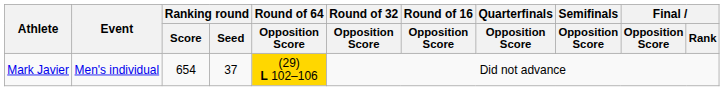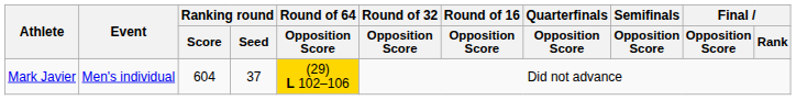Mark Javier | Ranking round / Score: 654 -> 604
